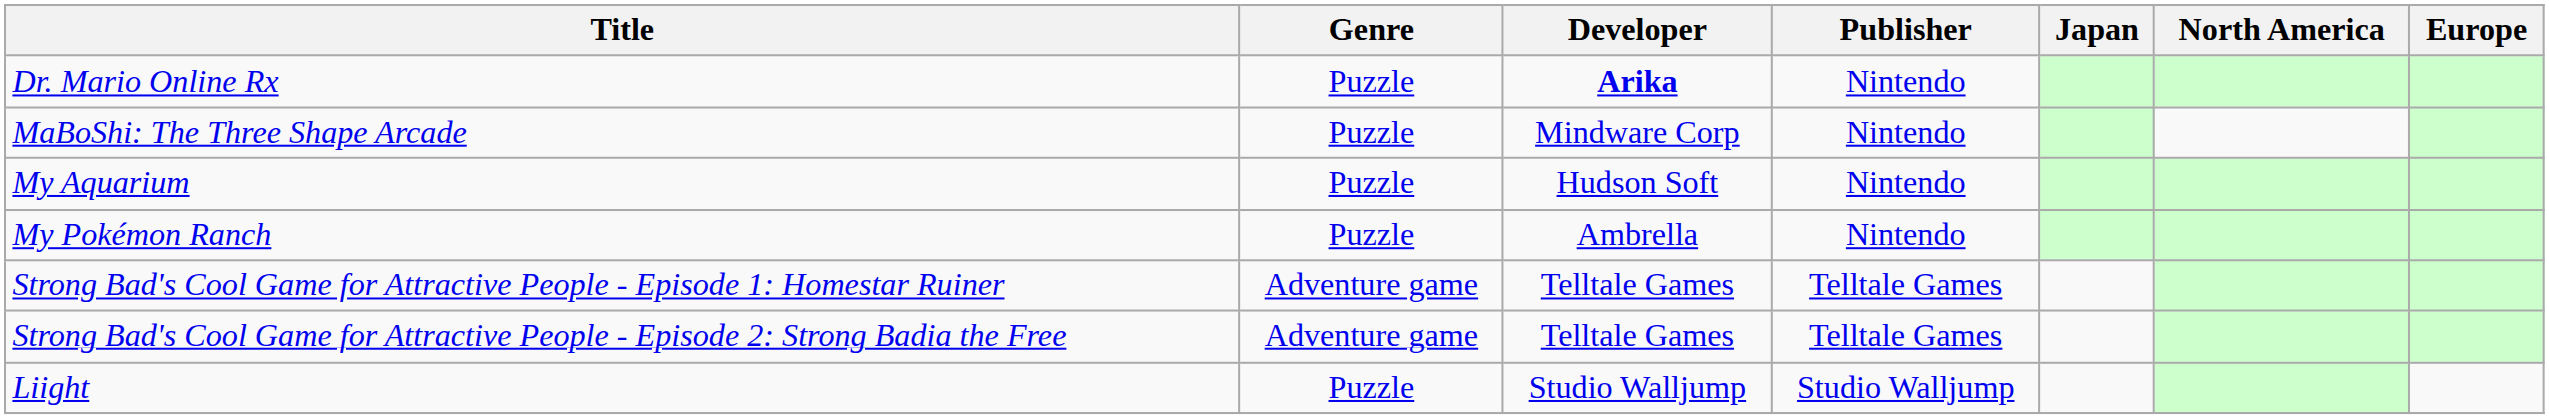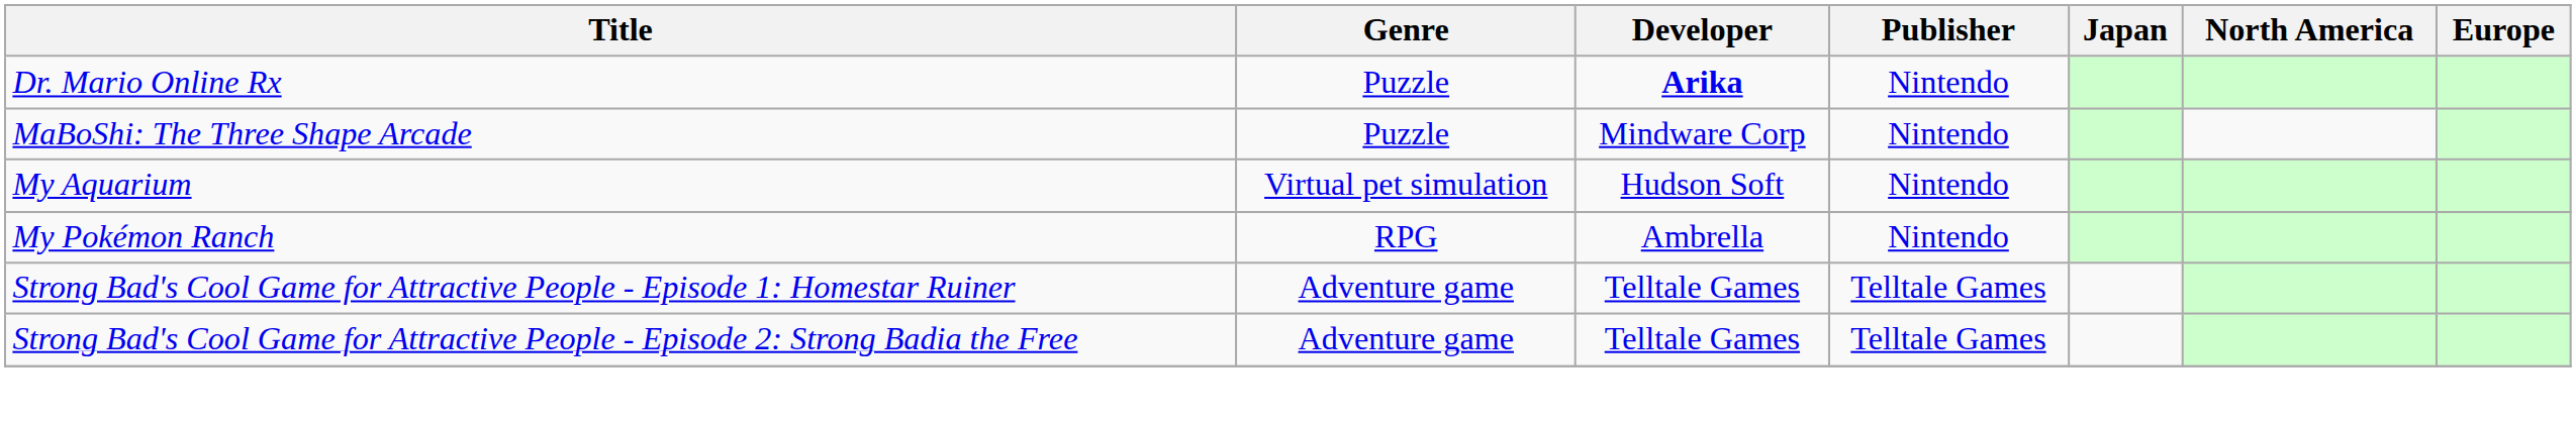My Aquarium | Genre: Puzzle -> Virtual pet simulation
My Pokémon Ranch | Genre: Puzzle -> RPG
- row: Liight | Puzzle | Studio Walljump | Studio Walljump
